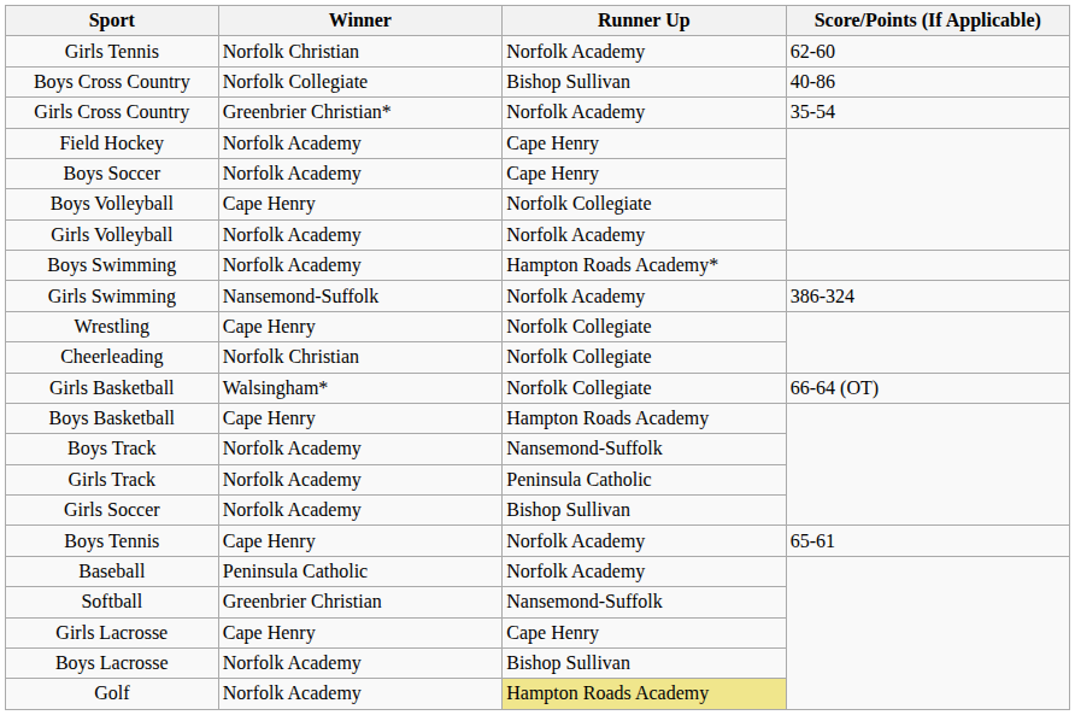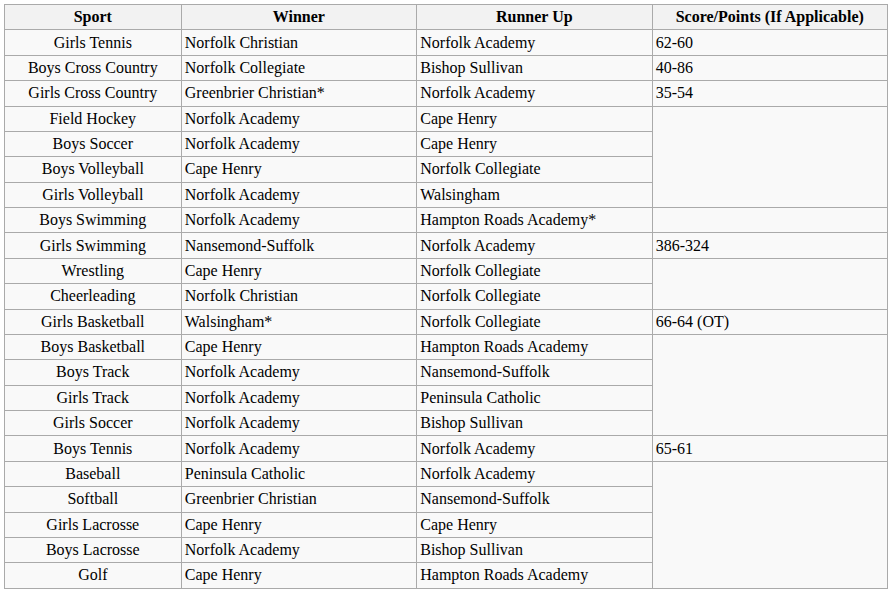Girls Volleyball | Runner Up: Norfolk Academy -> Walsingham
Boys Tennis | Winner: Cape Henry -> Norfolk Academy
Golf | Winner: Norfolk Academy -> Cape Henry
Golf | Runner Up: khaki background -> no background
